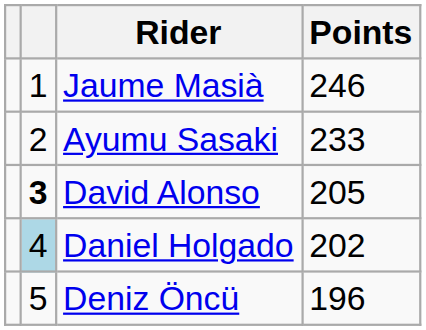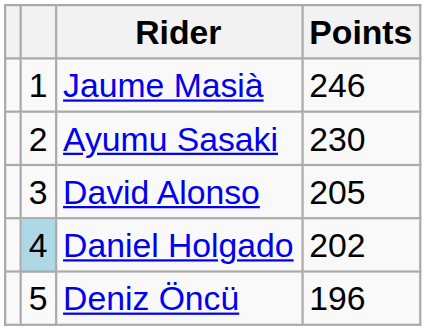Ayumu Sasaki | Points: 233 -> 230
David Alonso | column 2: bold -> normal
